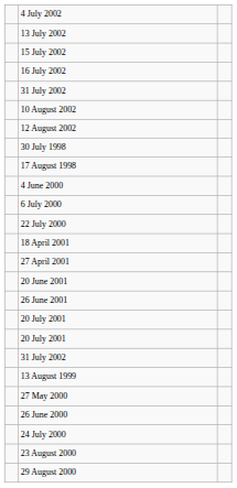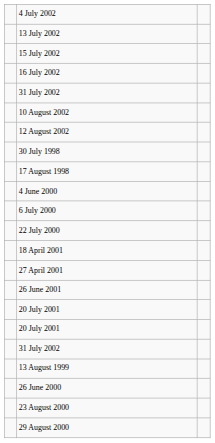- row: 20 June 2001
- row: 27 May 2000
- row: 24 July 2000
